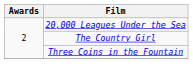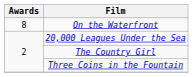+ row: 8 | On the Waterfront
